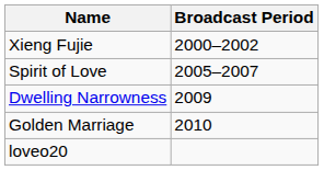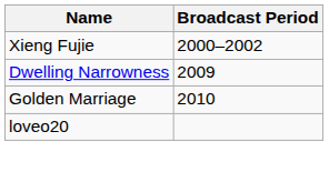- row: Spirit of Love | 2005–2007
